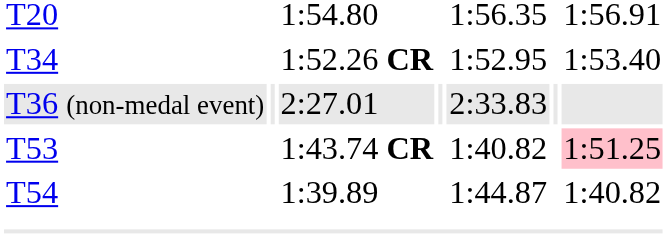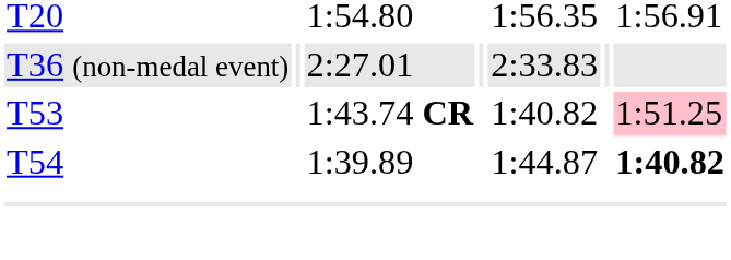- row: T34 | 1:52.26 CR | 1:52.95 | 1:53.40
T54 | column 7: normal -> bold
